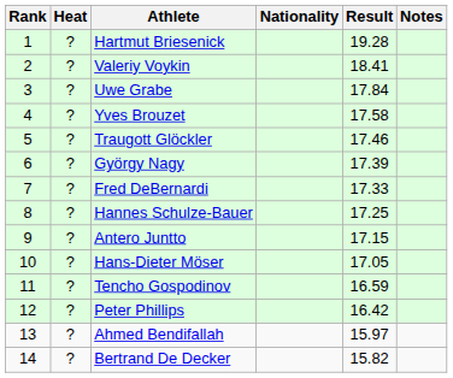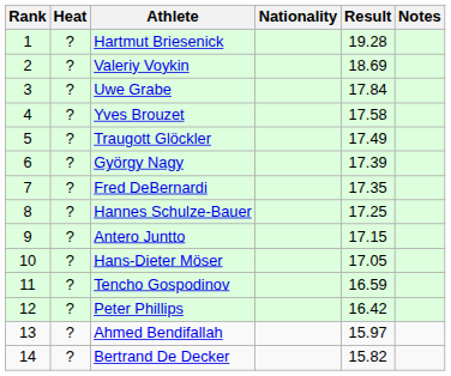Valeriy Voykin | Result: 18.41 -> 18.69
Traugott Glöckler | Result: 17.46 -> 17.49
Fred DeBernardi | Result: 17.33 -> 17.35
